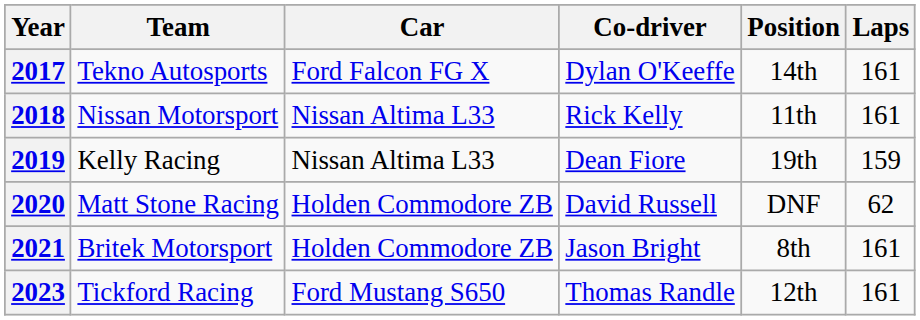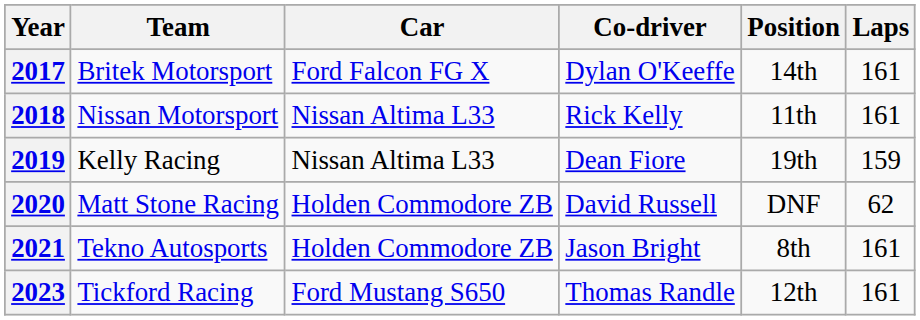2017 | Team: Tekno Autosports -> Britek Motorsport
2021 | Team: Britek Motorsport -> Tekno Autosports
